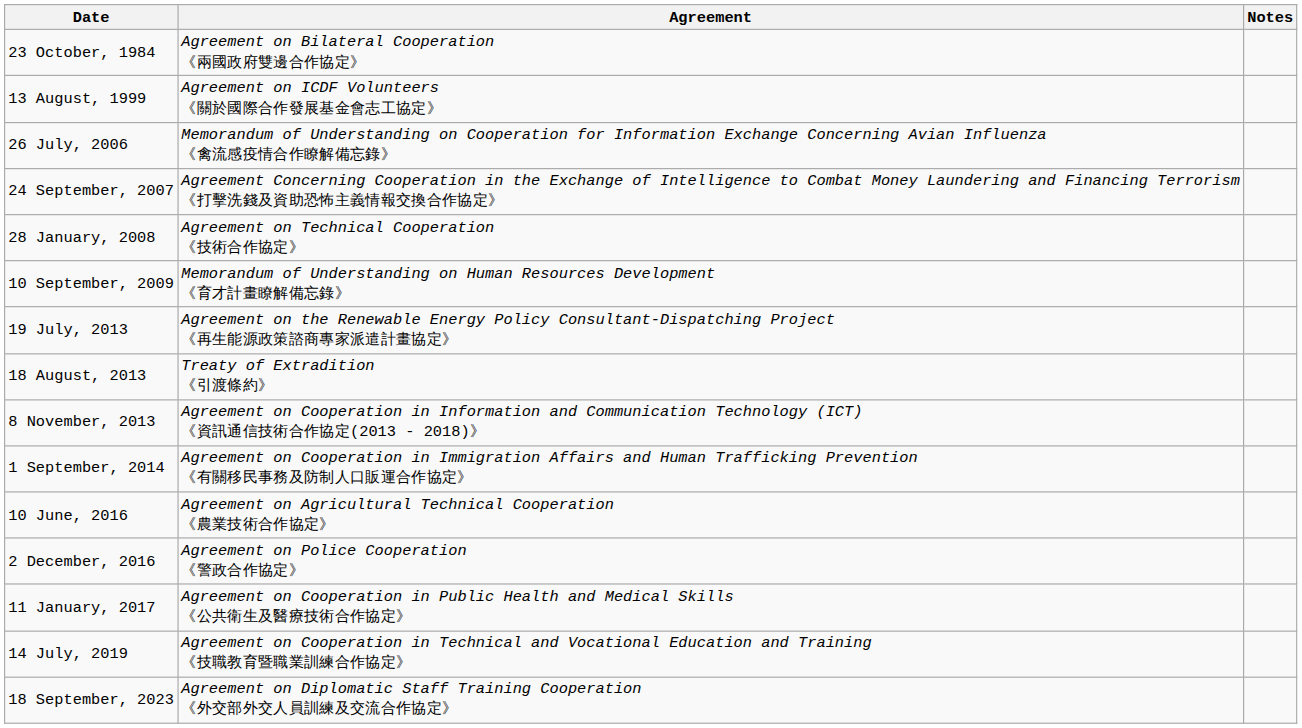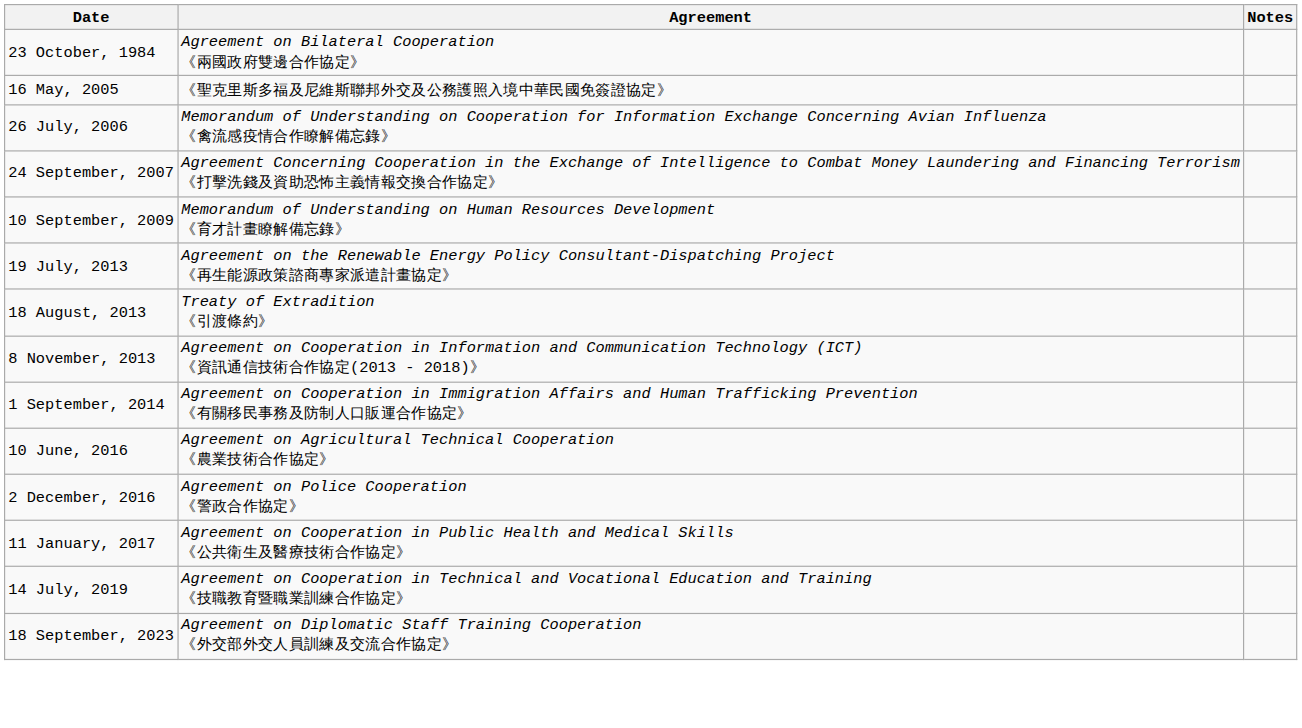- row: 13 August, 1999 | Agreement on ICDF Volunteers 《關於國際合作發展基金會志工協定》
+ row: 16 May, 2005 | 《聖克里斯多福及尼維斯聯邦外交及公務護照入境中華民國免簽證協定》
- row: 28 January, 2008 | Agreement on Technical Cooperation 《技術合作協定》
